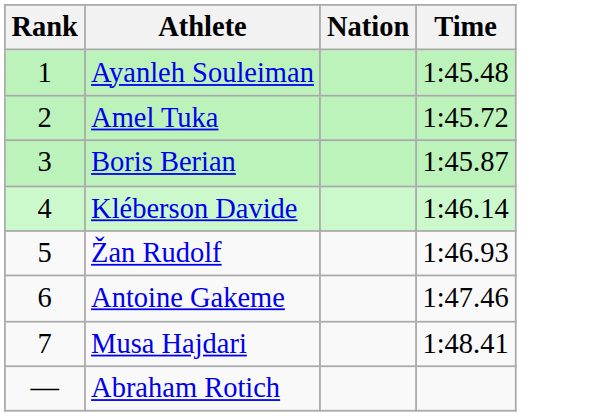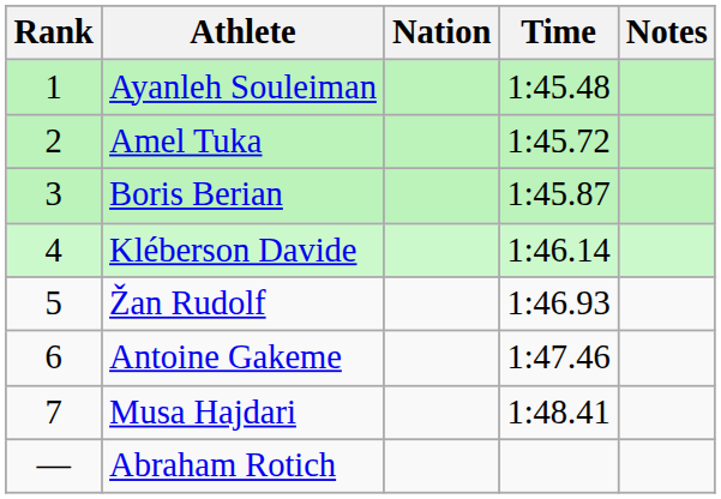+ column: Notes
